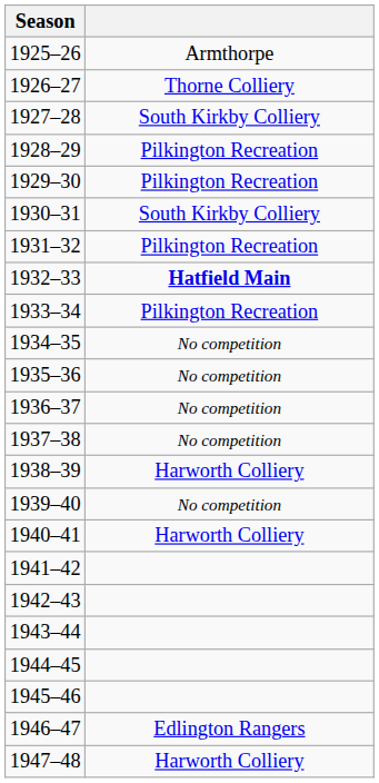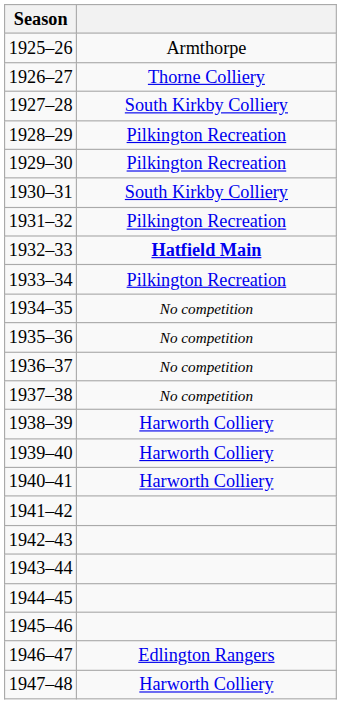1939–40 | column 2: No competition -> Harworth Colliery
